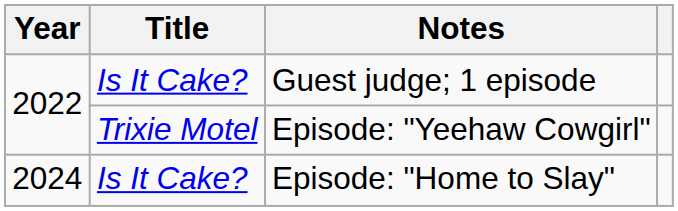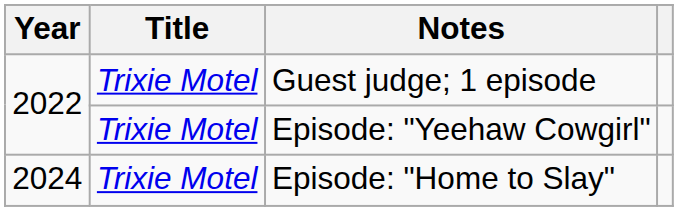Guest judge; 1 episode | Title: Is It Cake? -> Trixie Motel
Episode: "Home to Slay" | Title: Is It Cake? -> Trixie Motel
